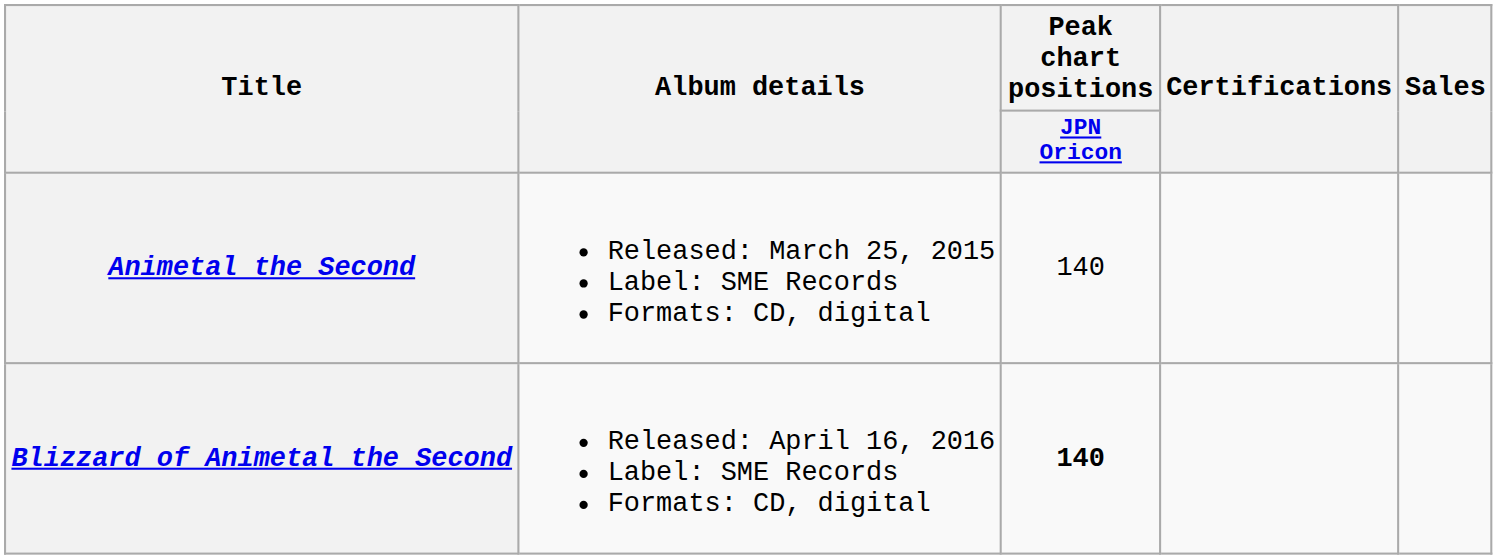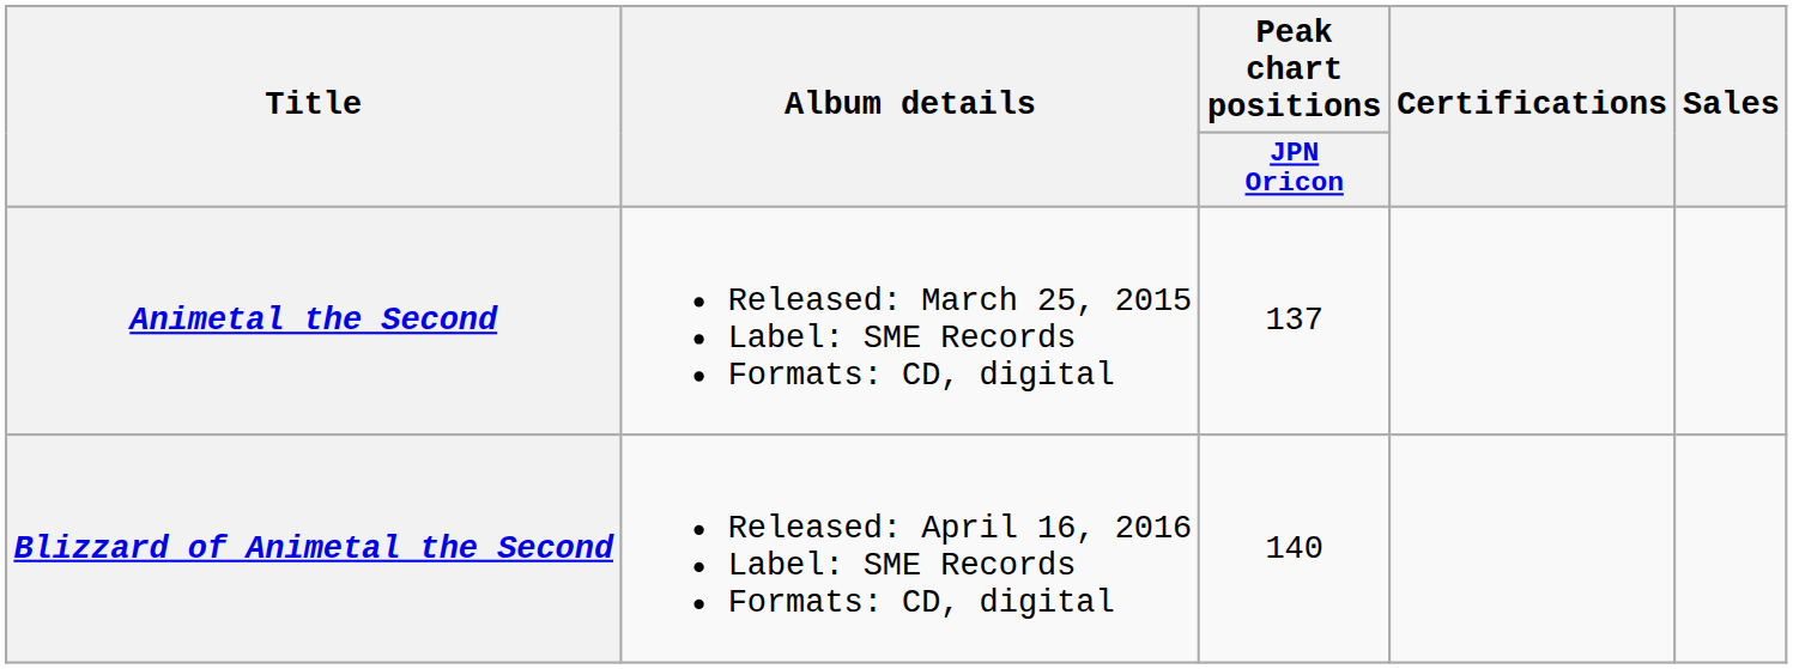Animetal the Second | Peak chart positions / JPN Oricon: 140 -> 137
Blizzard of Animetal the Second | Peak chart positions / JPN Oricon: bold -> normal
